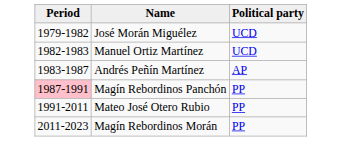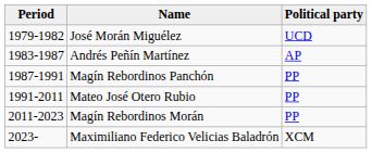- row: 1982-1983 | Manuel Ortiz Martínez | UCD
Magín Rebordinos Panchón | Period: pink background -> no background
+ row: 2023- | Maximiliano Federico Velicias Baladrón | XCM
